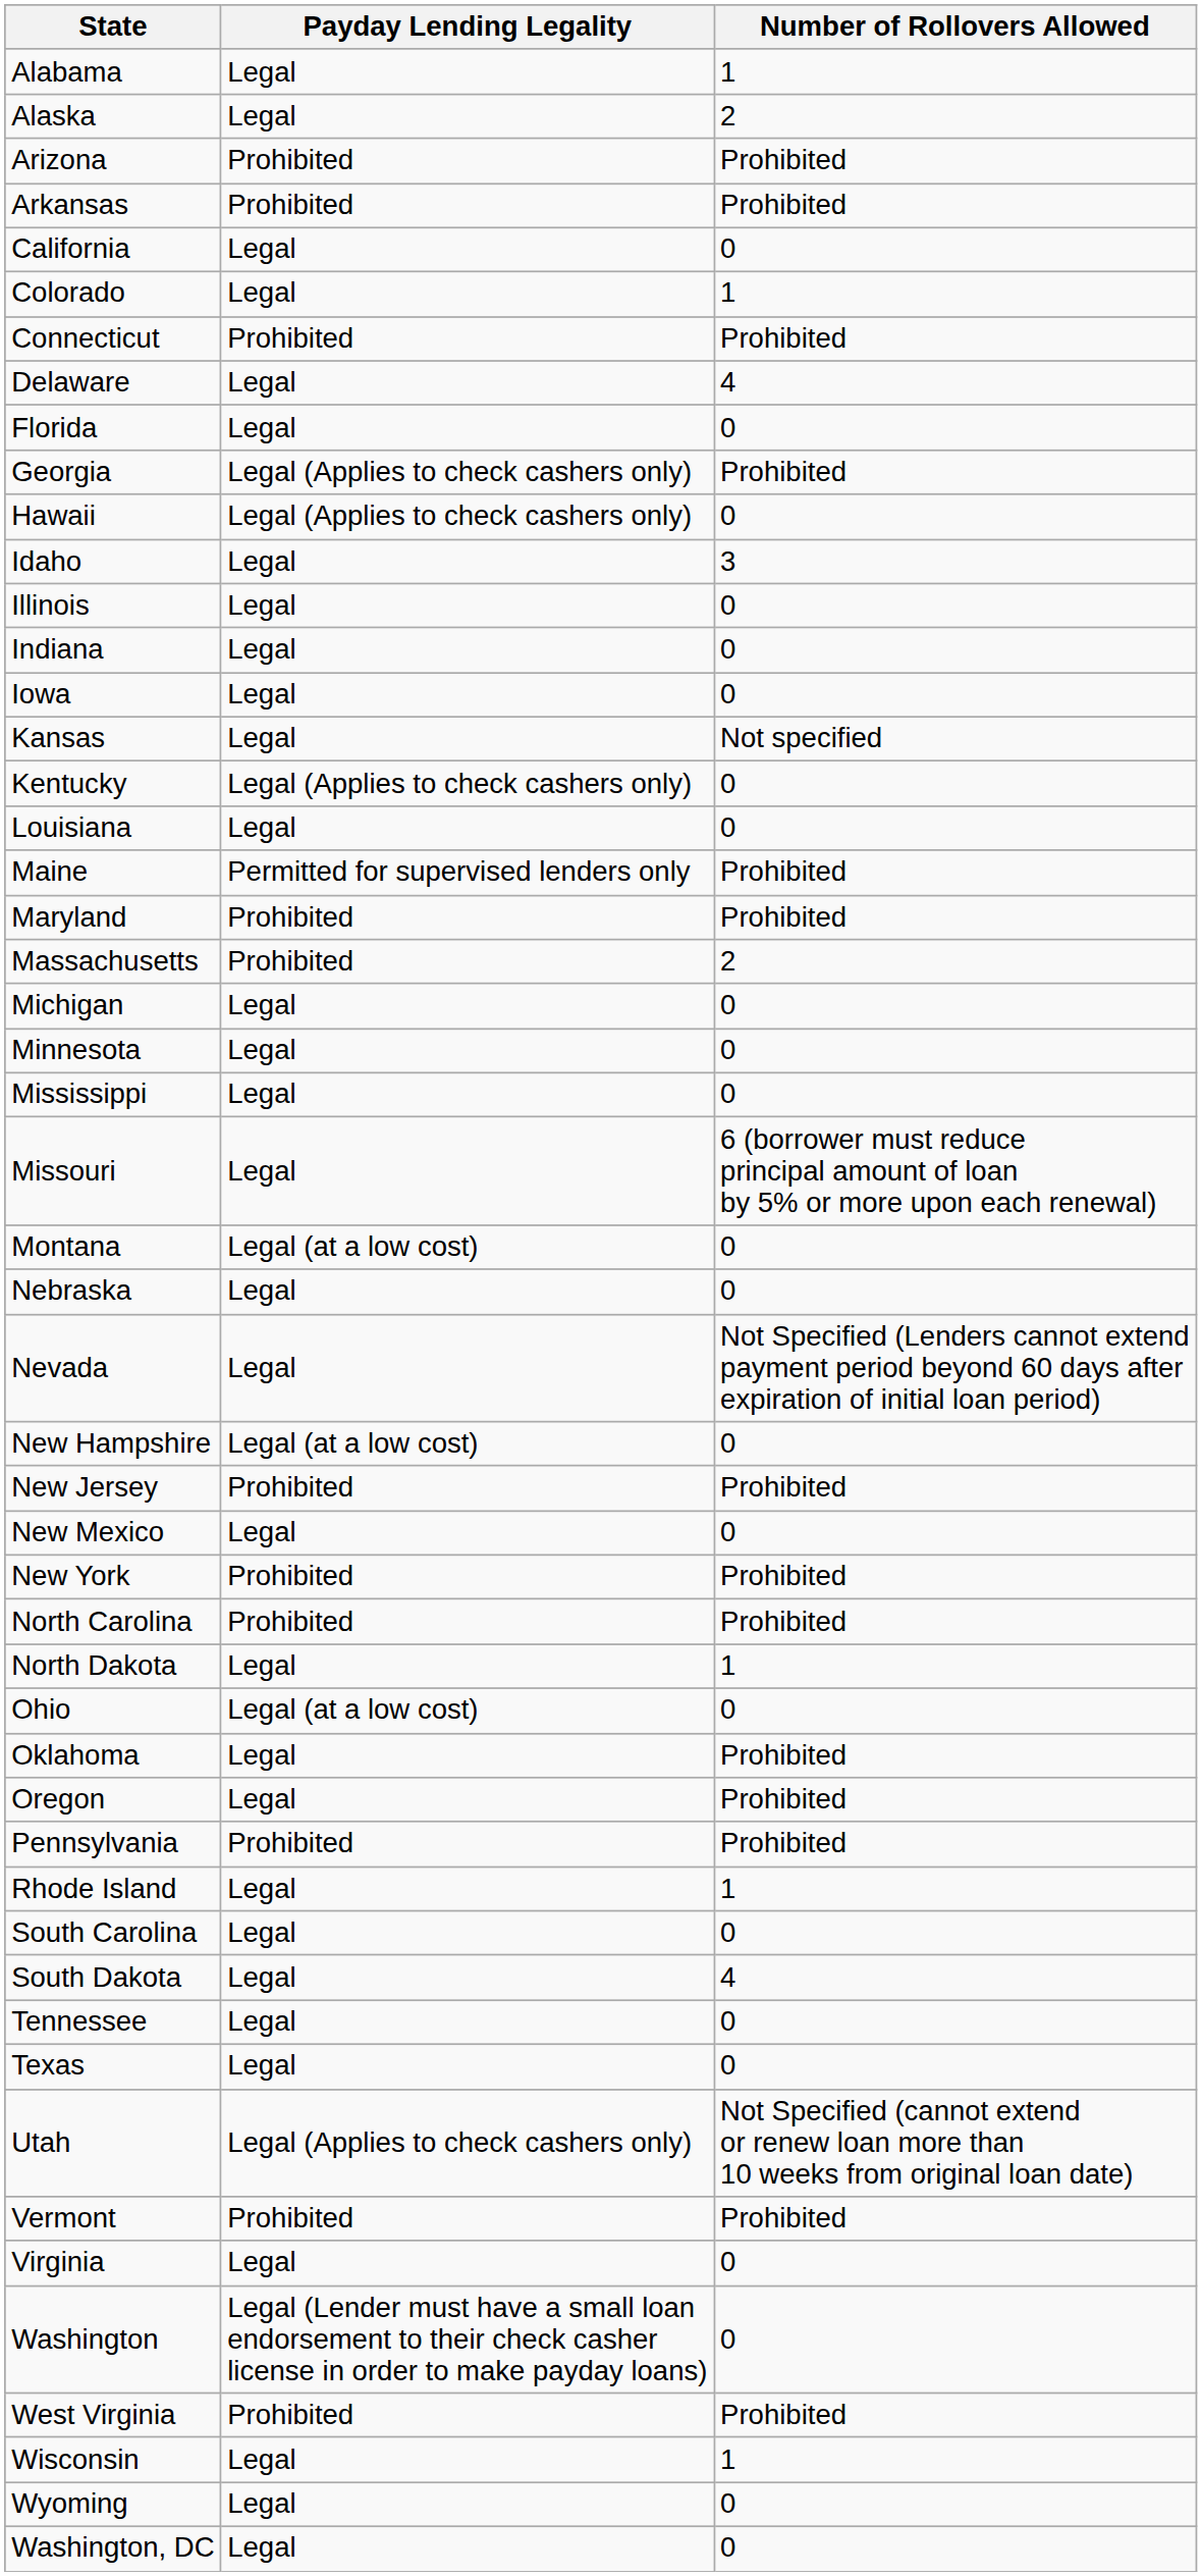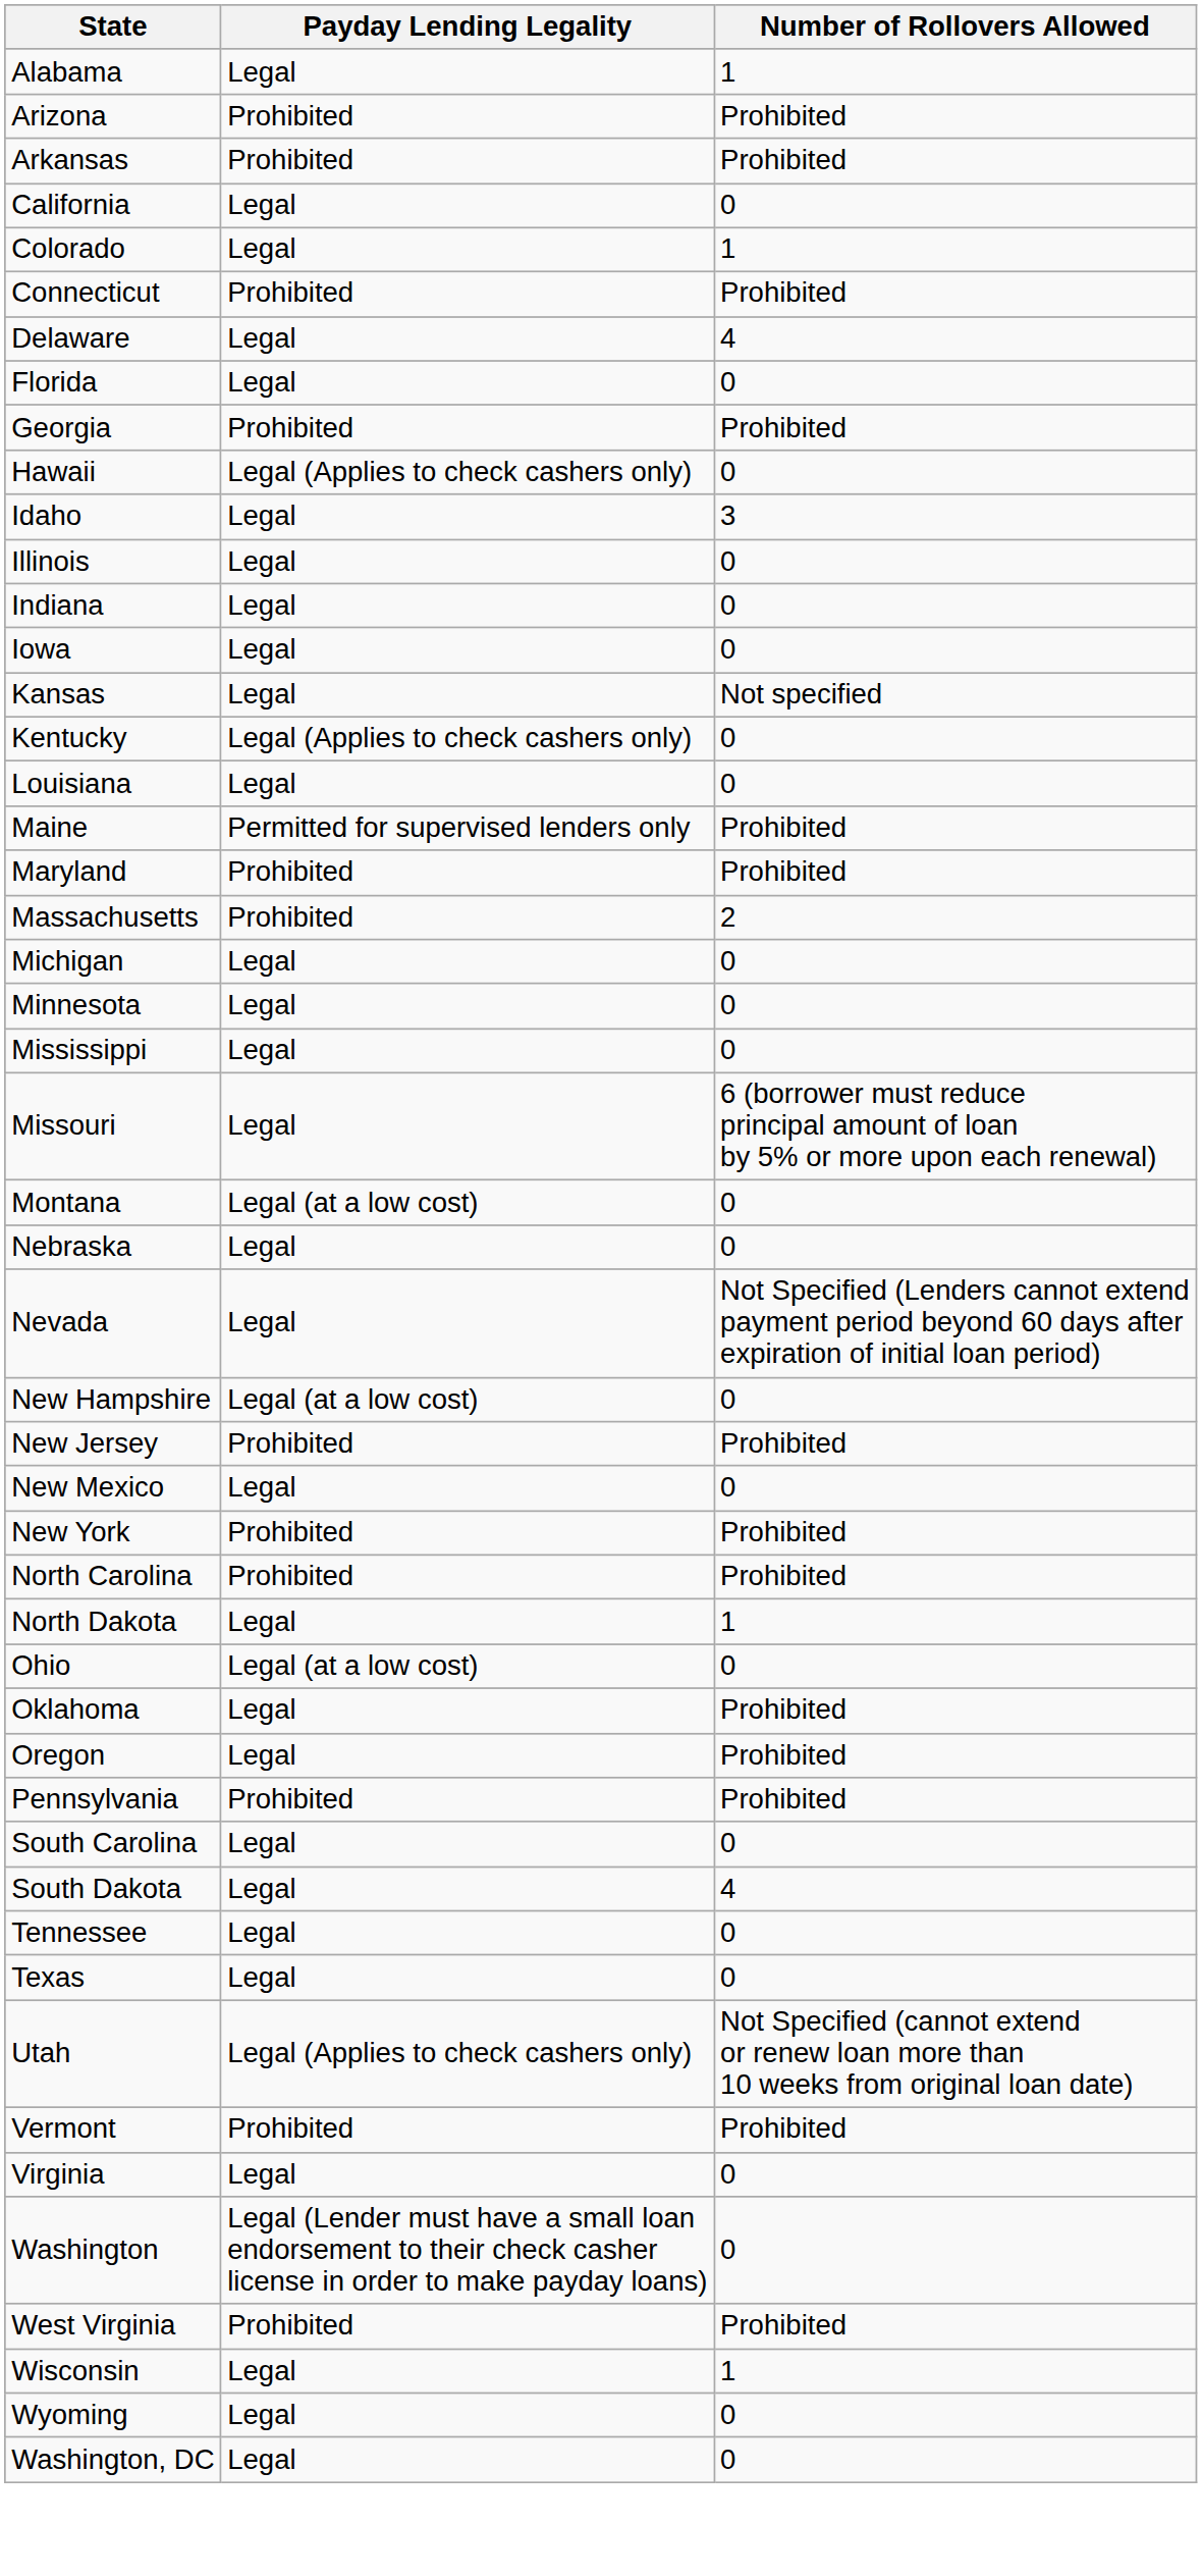- row: Alaska | Legal | 2
Georgia | Payday Lending Legality: Legal (Applies to check cashers only) -> Prohibited
- row: Rhode Island | Legal | 1
